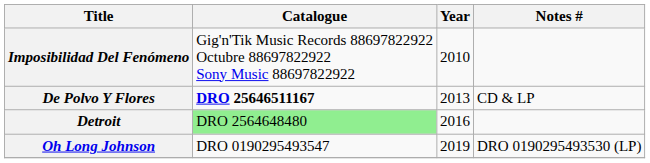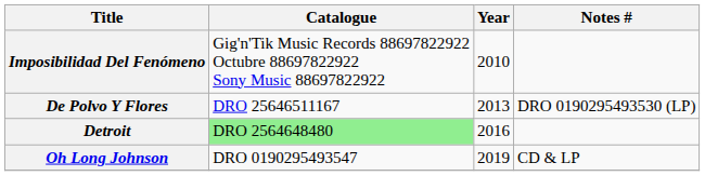De Polvo Y Flores | Catalogue: bold -> normal
De Polvo Y Flores | Notes #: CD & LP -> DRO 0190295493530 (LP)
Oh Long Johnson | Notes #: DRO 0190295493530 (LP) -> CD & LP
